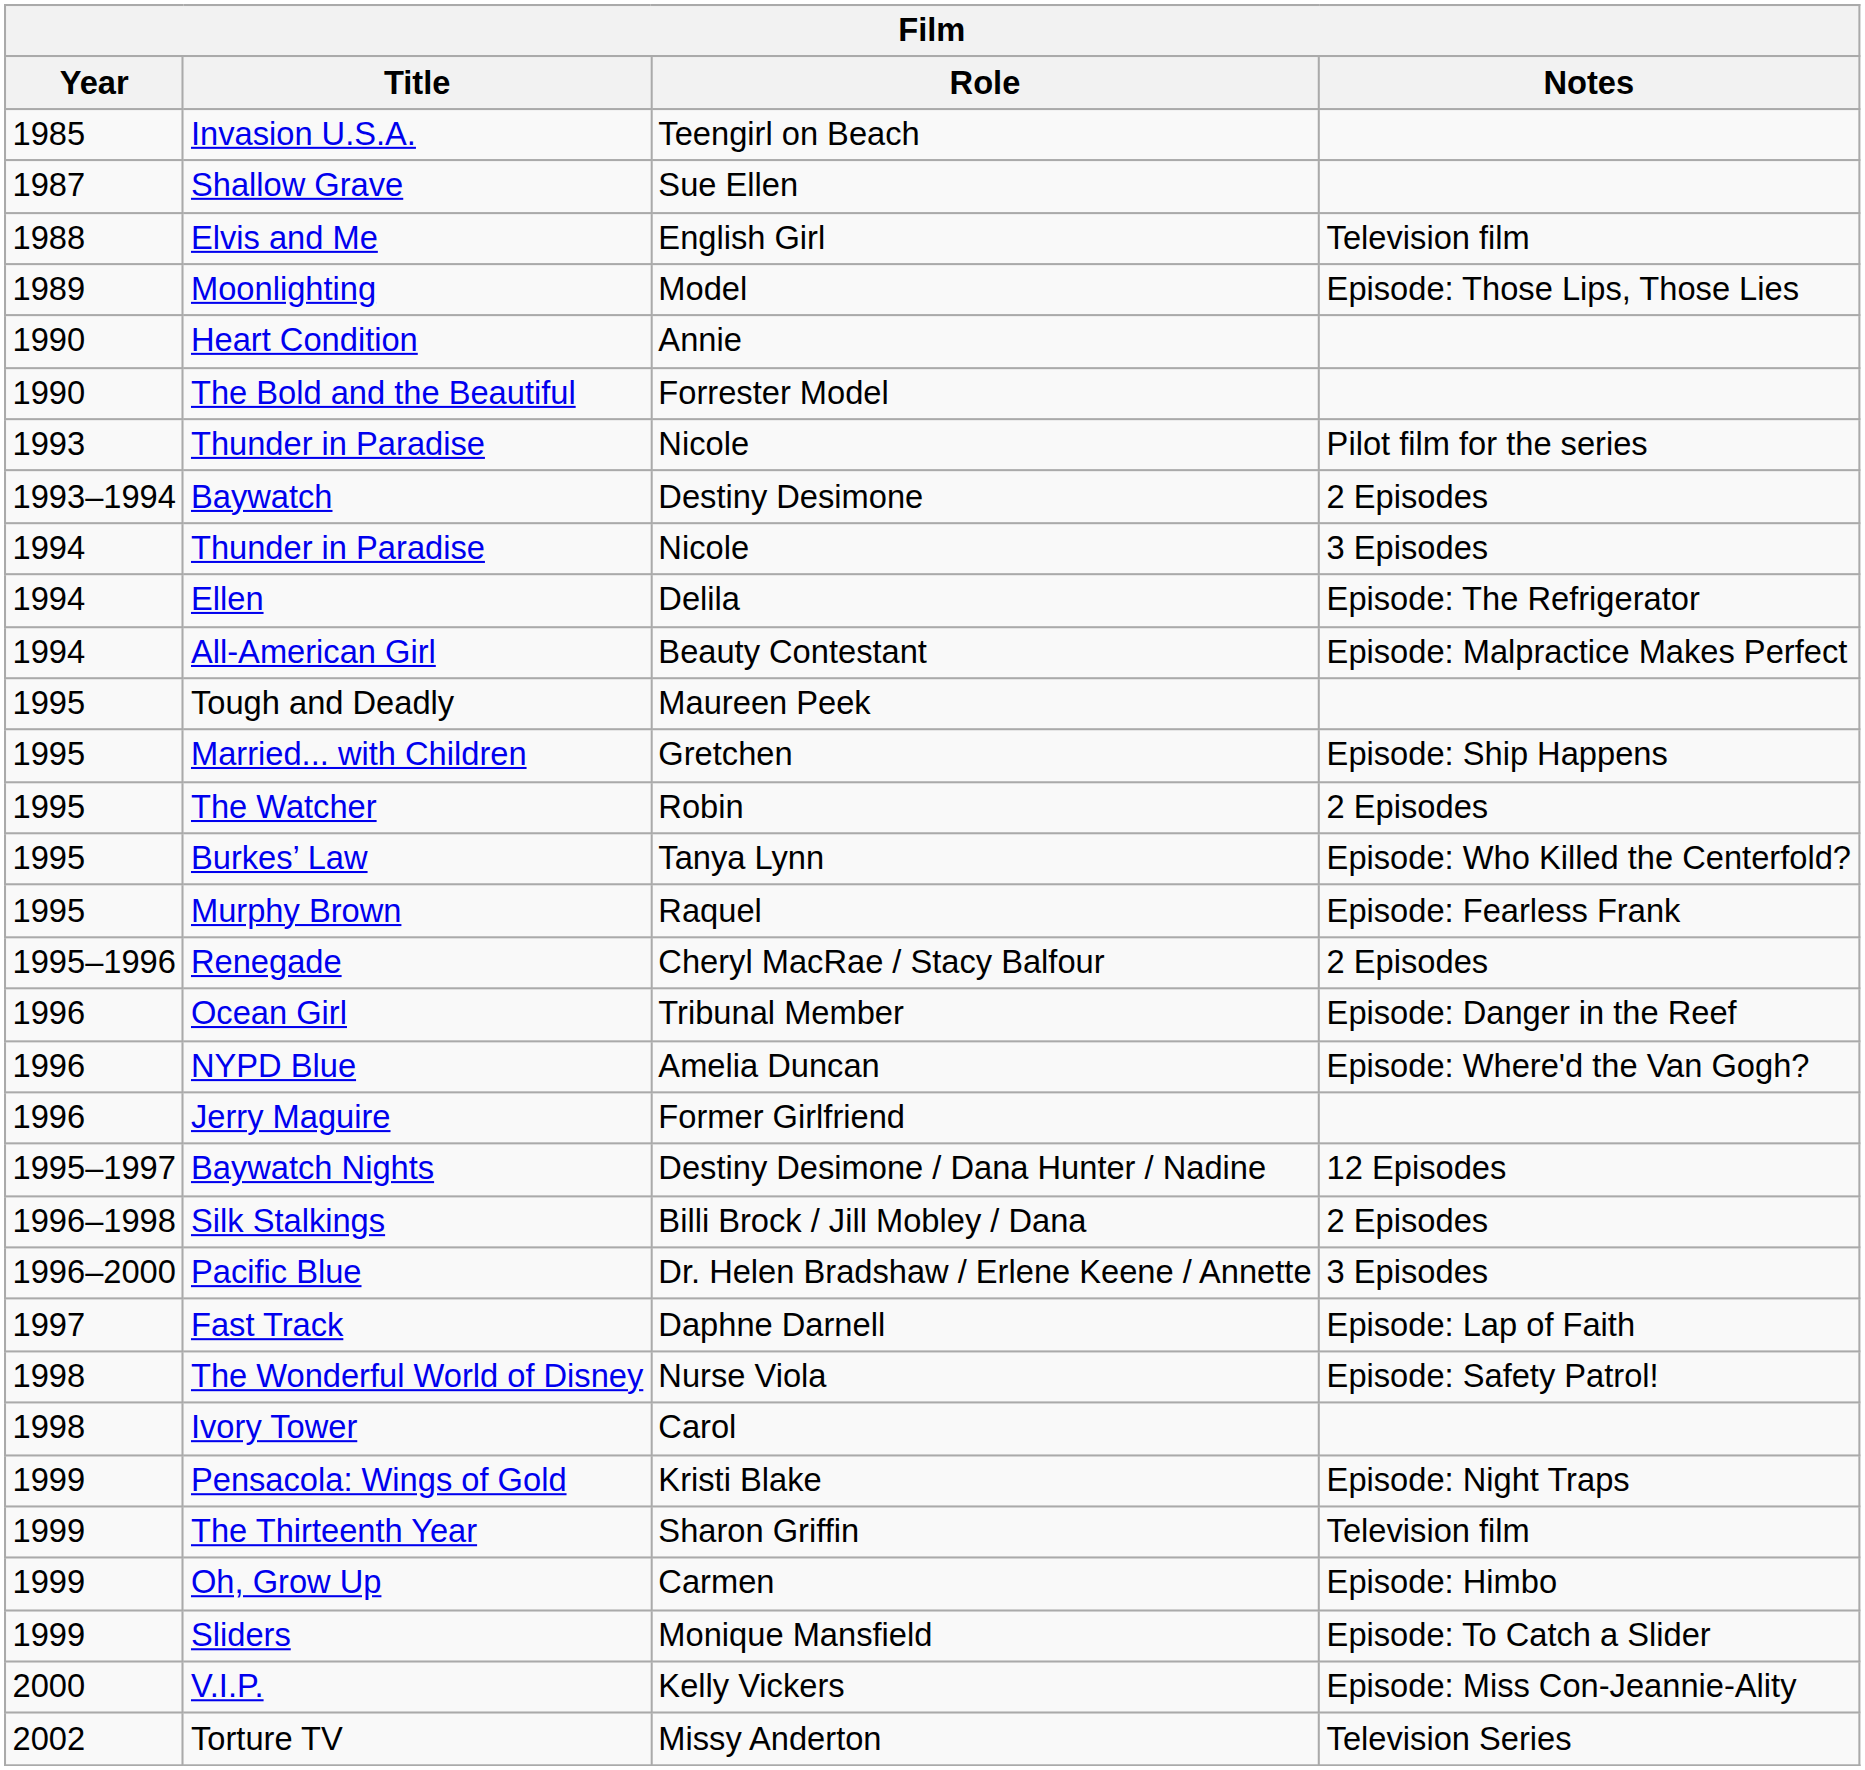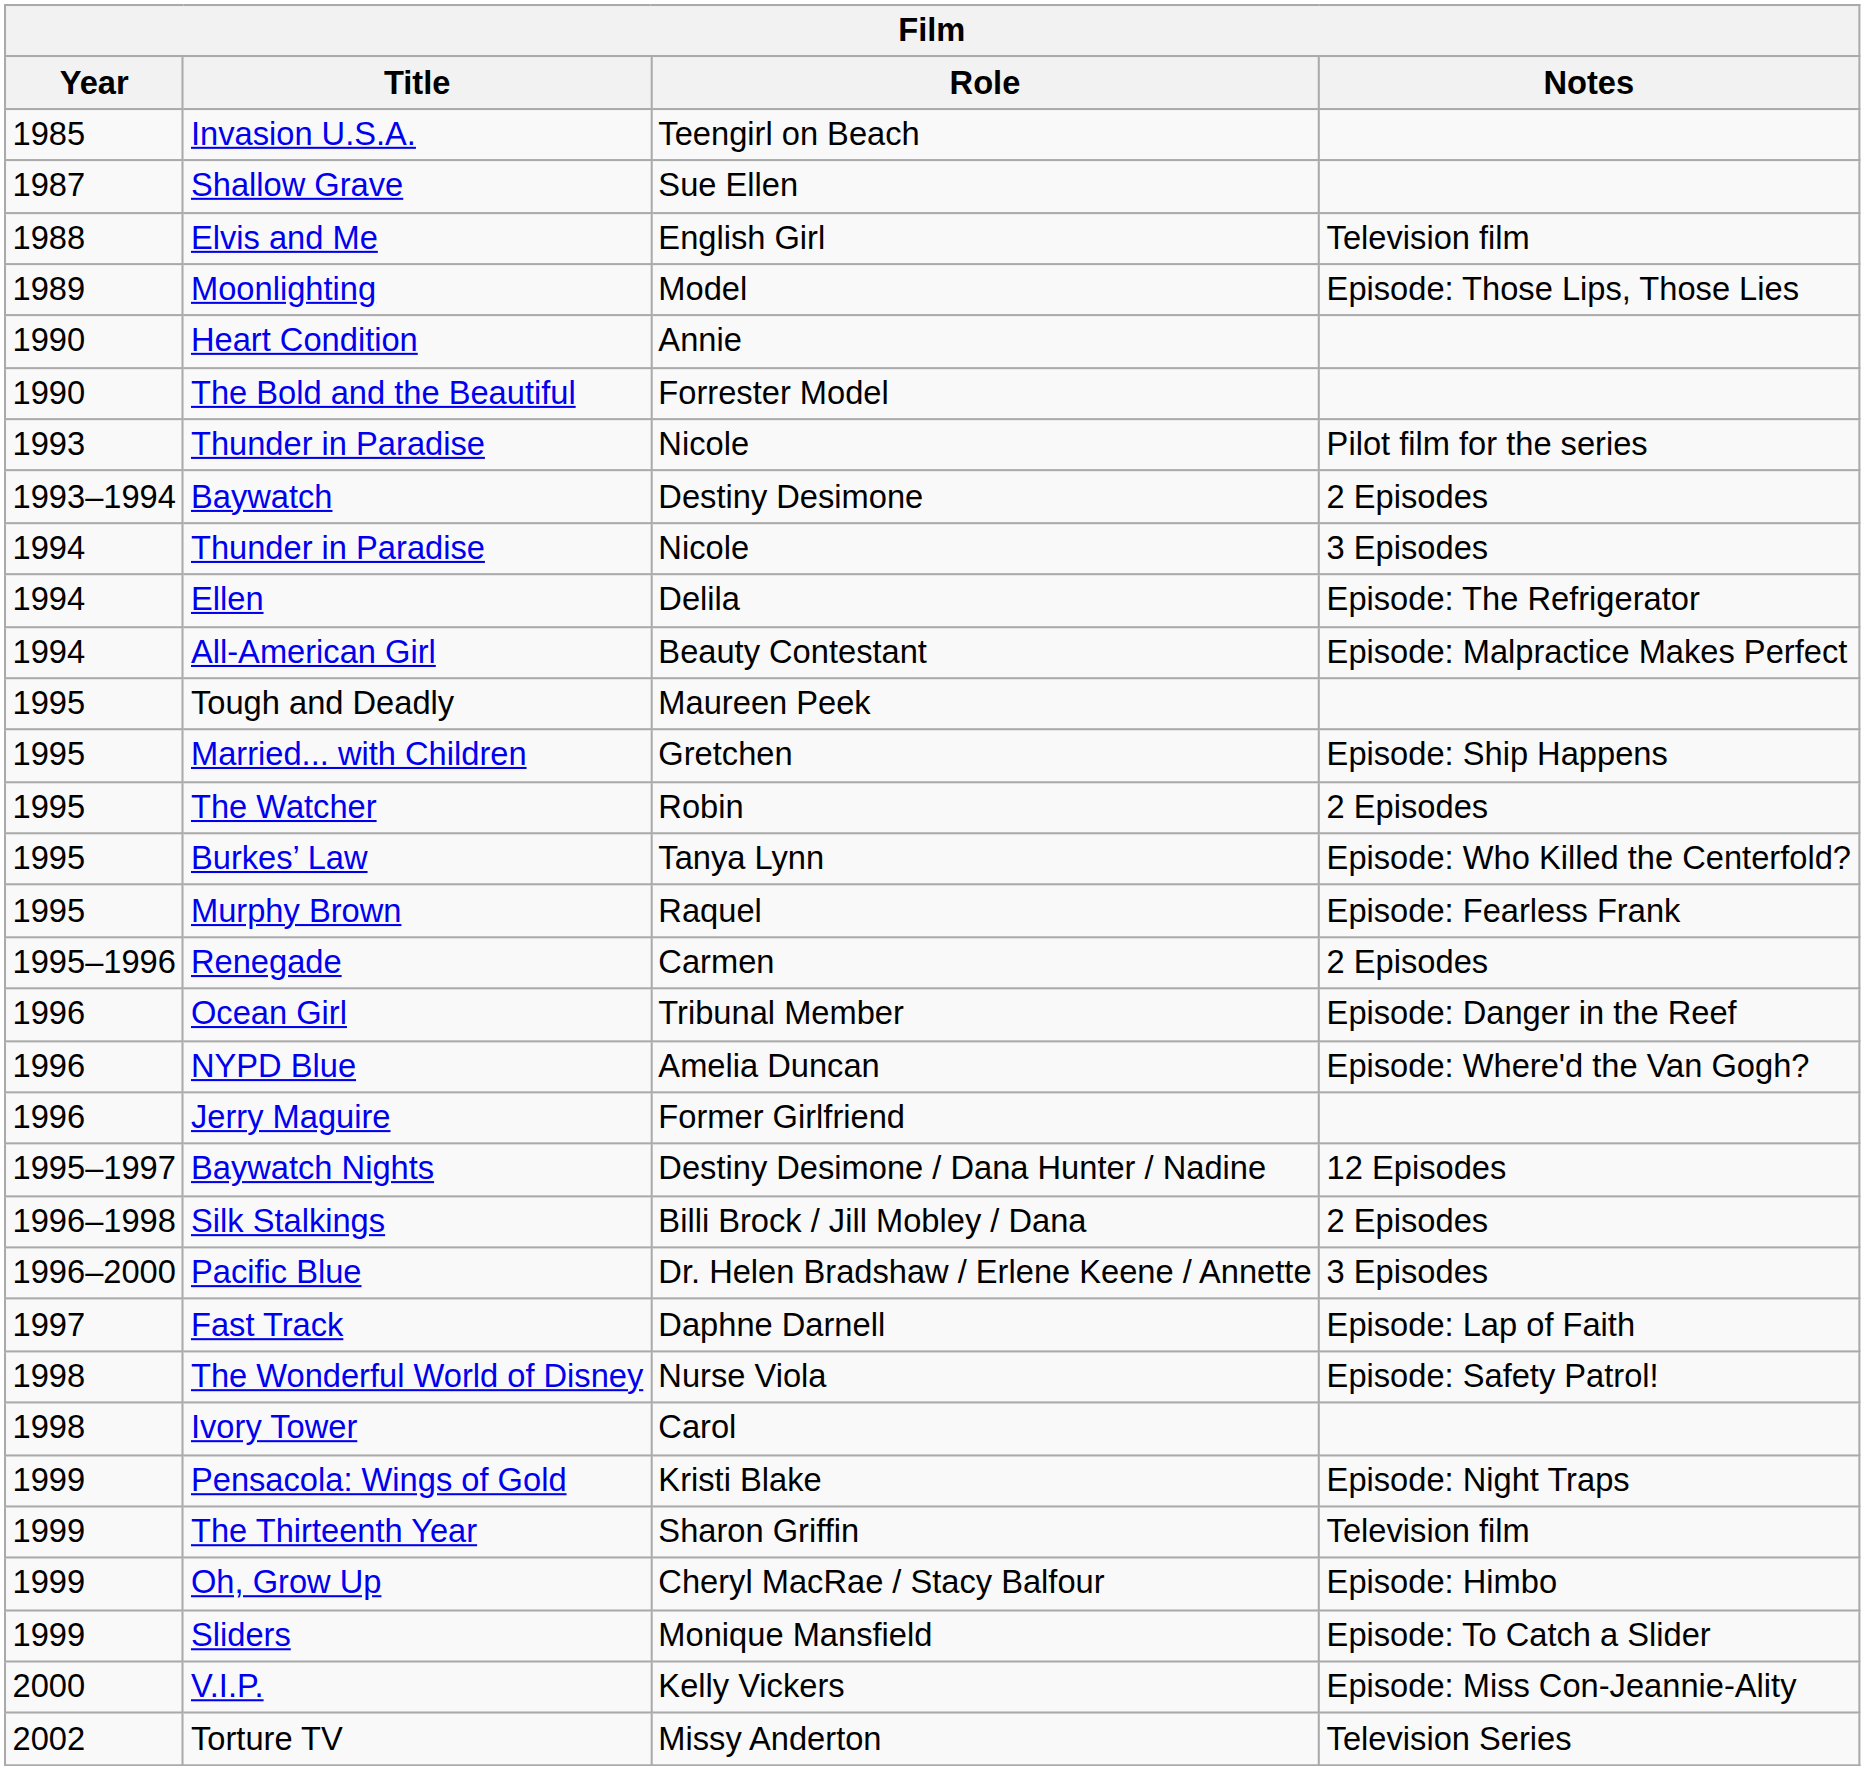Renegade | Role: Cheryl MacRae / Stacy Balfour -> Carmen
Oh, Grow Up | Role: Carmen -> Cheryl MacRae / Stacy Balfour
